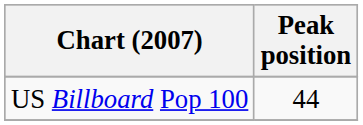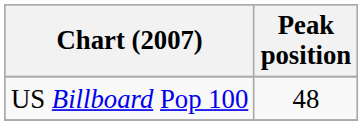US Billboard Pop 100 | Peak position: 44 -> 48
